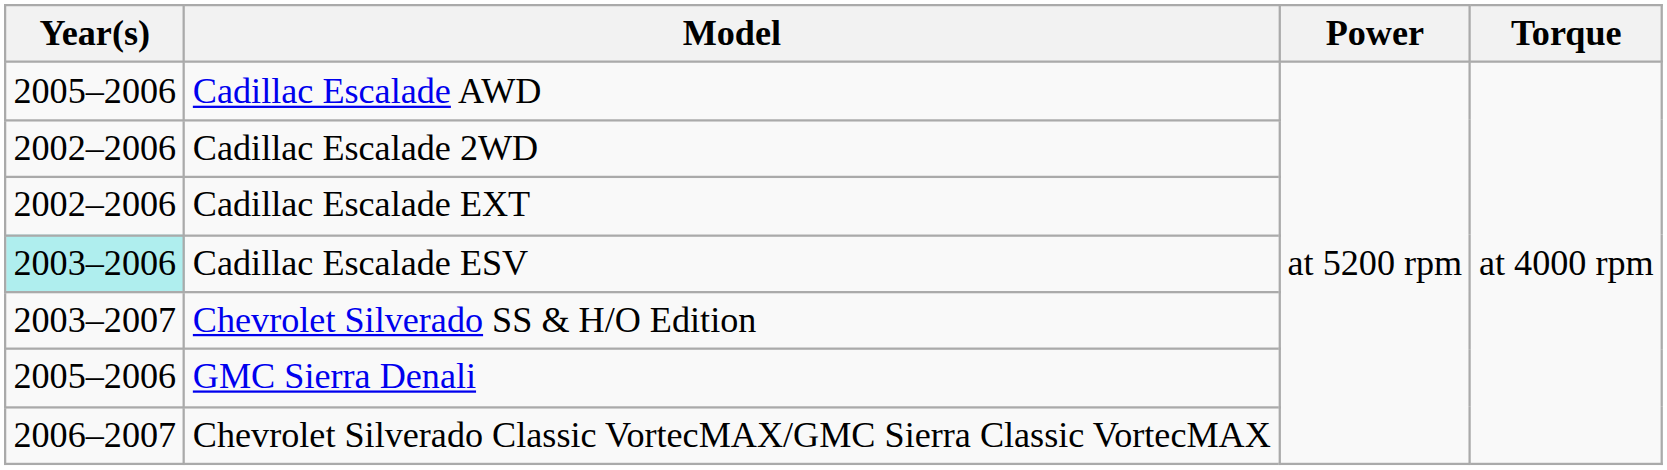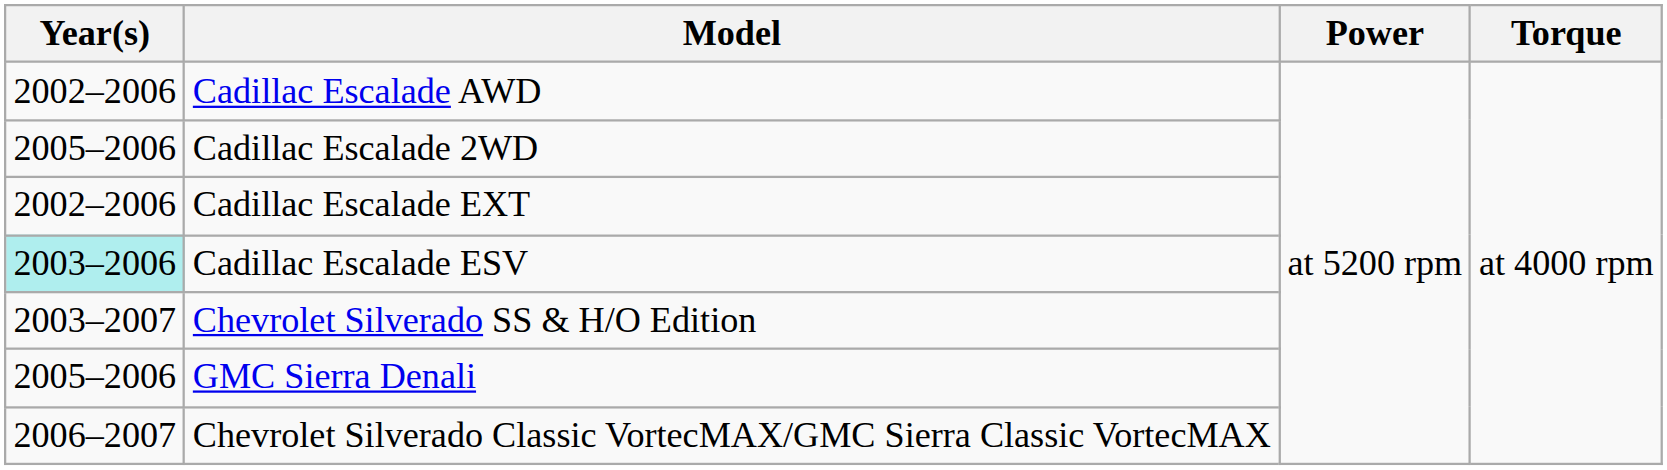Cadillac Escalade AWD | Year(s): 2005–2006 -> 2002–2006
Cadillac Escalade 2WD | Year(s): 2002–2006 -> 2005–2006
